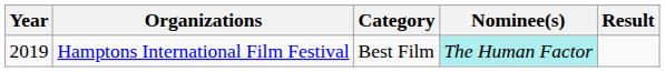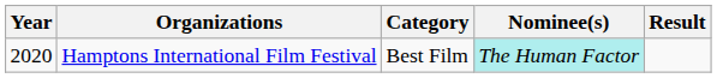Hamptons International Film Festival | Year: 2019 -> 2020
